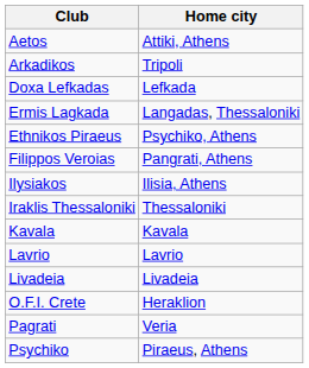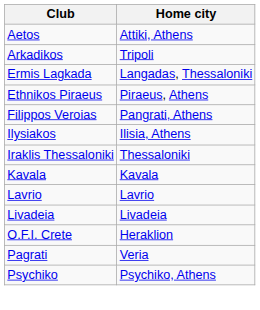- row: Doxa Lefkadas | Lefkada
Ethnikos Piraeus | Home city: Psychiko, Athens -> Piraeus, Athens
Psychiko | Home city: Piraeus, Athens -> Psychiko, Athens
